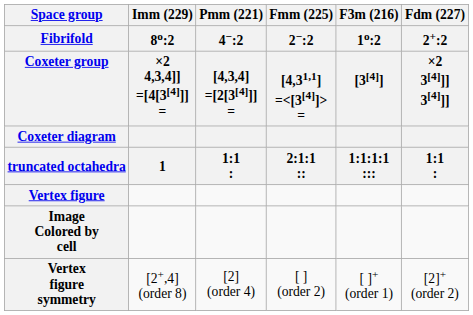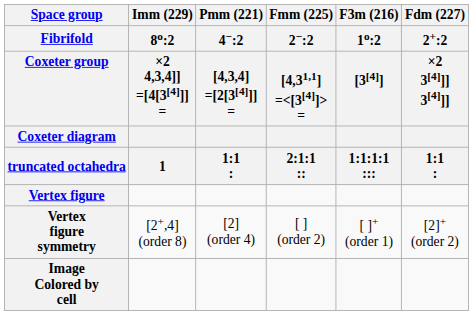rows swapped: Vertex figure symmetry <-> Image Colored by cell
